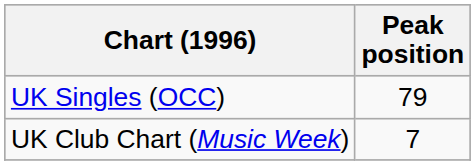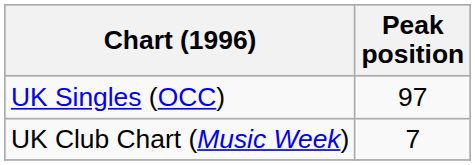UK Singles (OCC) | Peak position: 79 -> 97
